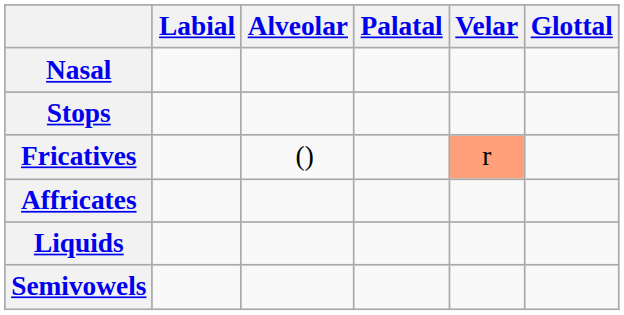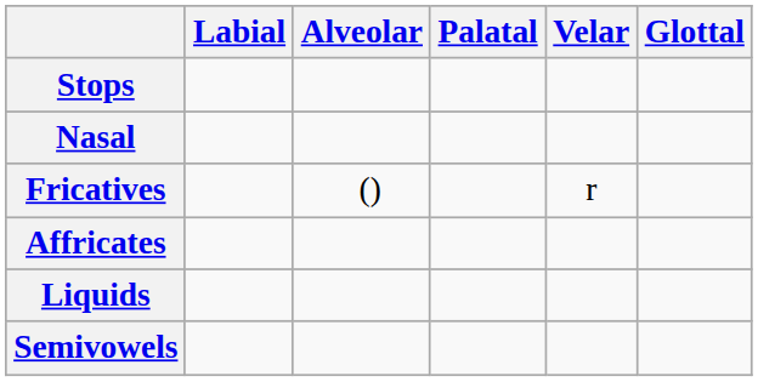rows swapped: Nasal <-> Stops
Fricatives | Velar: lightsalmon background -> no background
